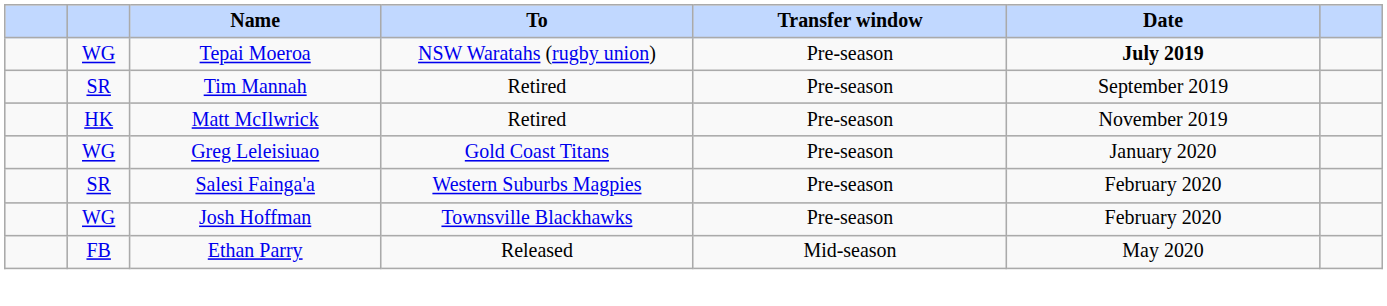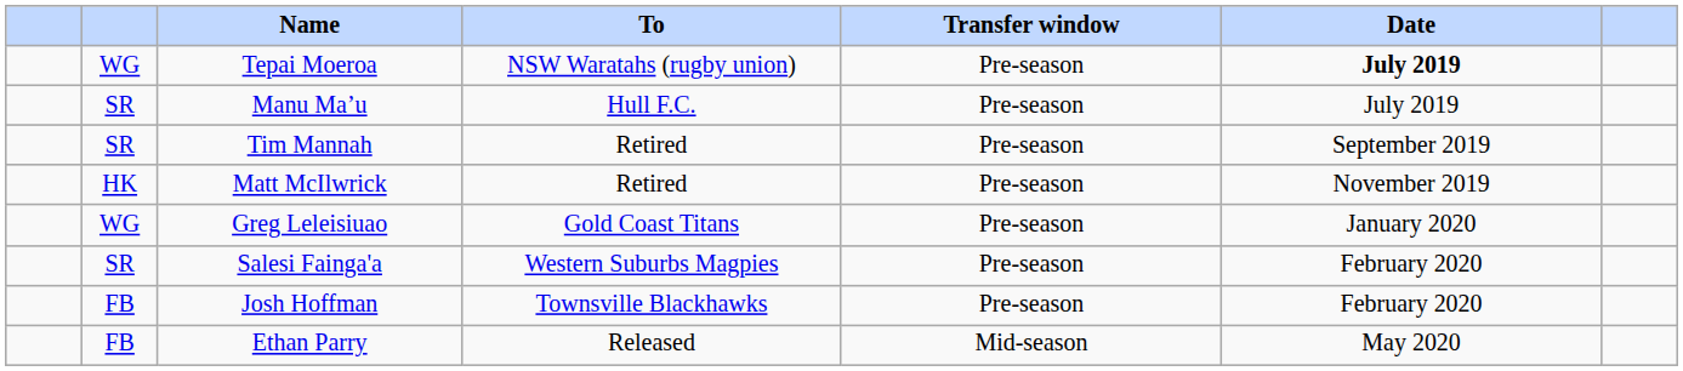+ row: SR | Manu Ma’u | Hull F.C. | Pre-season | July 2019
Josh Hoffman | column 2: WG -> FB
